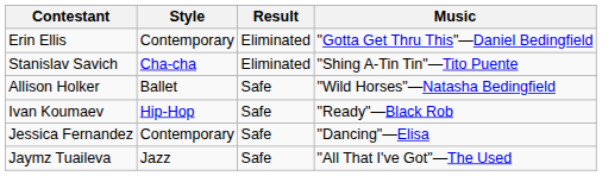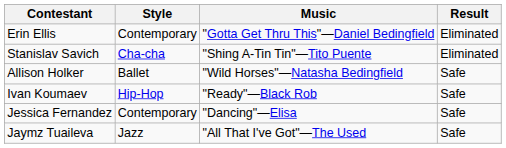columns swapped: Music <-> Result
